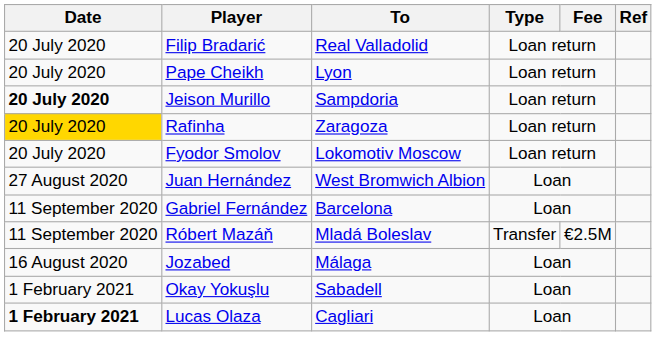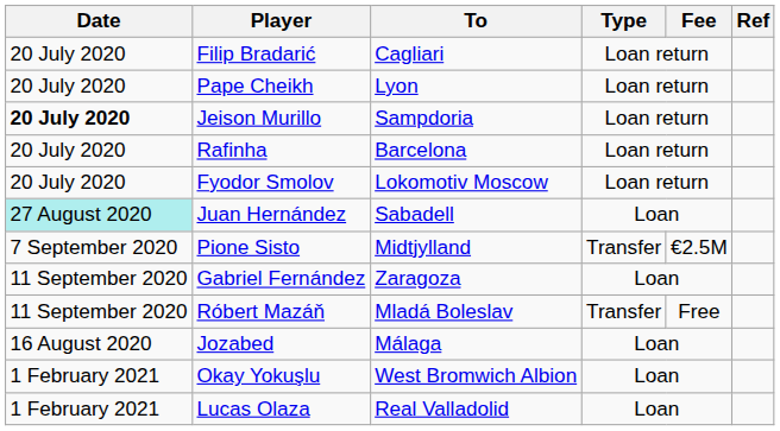Filip Bradarić | To: Real Valladolid -> Cagliari
Rafinha | Date: gold background -> no background
Rafinha | To: Zaragoza -> Barcelona
Juan Hernández | Date: no background -> paleturquoise background
Juan Hernández | To: West Bromwich Albion -> Sabadell
+ row: 7 September 2020 | Pione Sisto | Midtjylland | Transfer | €2.5M
Gabriel Fernández | To: Barcelona -> Zaragoza
Róbert Mazáň | Fee: €2.5M -> Free
Okay Yokuşlu | To: Sabadell -> West Bromwich Albion
Lucas Olaza | Date: bold -> normal
Lucas Olaza | To: Cagliari -> Real Valladolid
